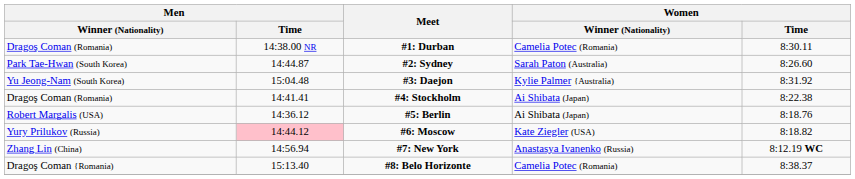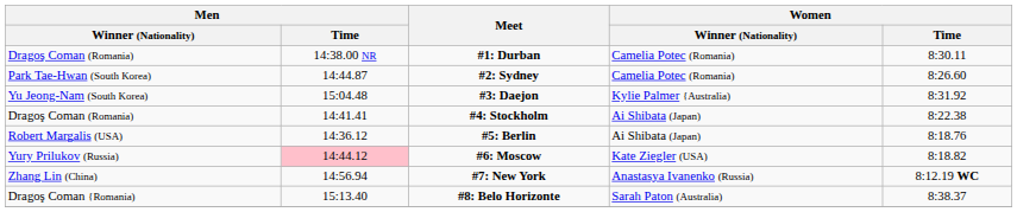#2: Sydney | Women / Winner (Nationality): Sarah Paton (Australia) -> Camelia Potec (Romania)
#8: Belo Horizonte | Women / Winner (Nationality): Camelia Potec (Romania) -> Sarah Paton (Australia)
